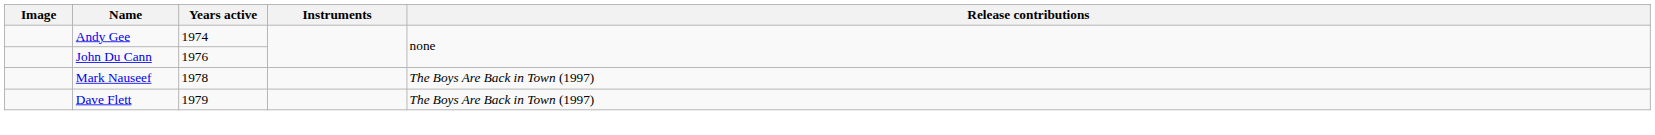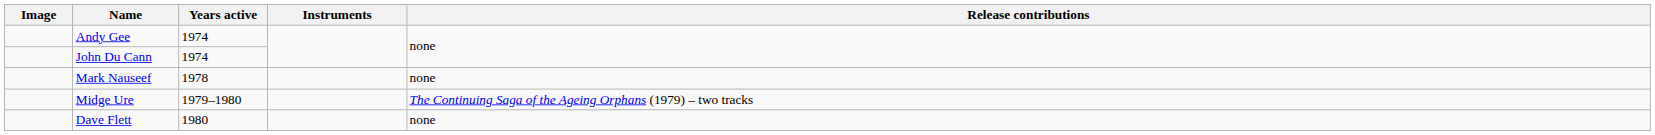John Du Cann | Years active: 1976 -> 1974
Mark Nauseef | Release contributions: The Boys Are Back in Town (1997) -> none
+ row: Midge Ure | 1979–1980 | The Continuing Saga of the Ageing Orphans (1979) – two tracks
Dave Flett | Years active: 1979 -> 1980
Dave Flett | Release contributions: The Boys Are Back in Town (1997) -> none
